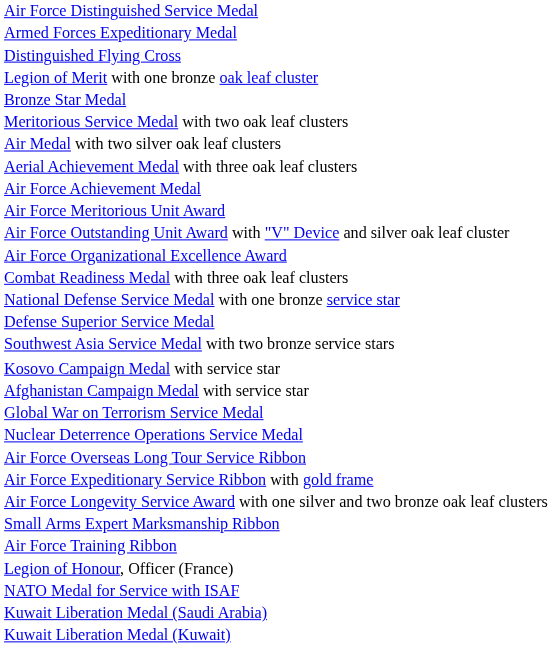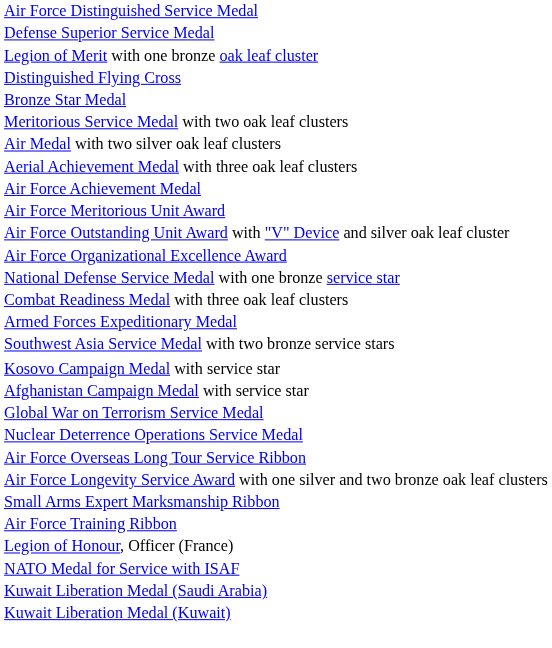rows swapped: Defense Superior Service Medal <-> Armed Forces Expeditionary Medal
rows swapped: Legion of Merit with one bronze oak leaf cluster <-> Distinguished Flying Cross
rows swapped: Combat Readiness Medal with three oak leaf clusters <-> National Defense Service Medal with one bronze service star
- row: Air Force Expeditionary Service Ribbon with gold frame
